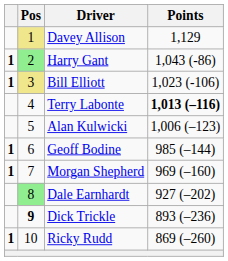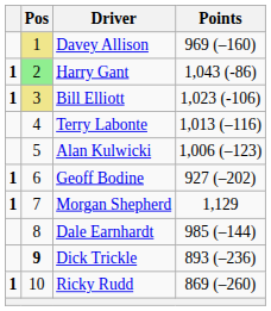Davey Allison | Points: 1,129 -> 969 (–160)
Terry Labonte | Points: bold -> normal
Geoff Bodine | Points: 985 (–144) -> 927 (–202)
Morgan Shepherd | Points: 969 (–160) -> 1,129
Dale Earnhardt | Pos: lightgreen background -> no background
Dale Earnhardt | Points: 927 (–202) -> 985 (–144)
